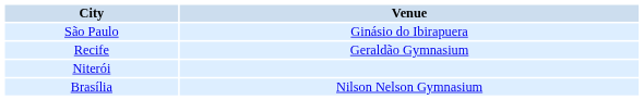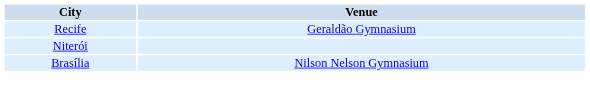- row: São Paulo | Ginásio do Ibirapuera
